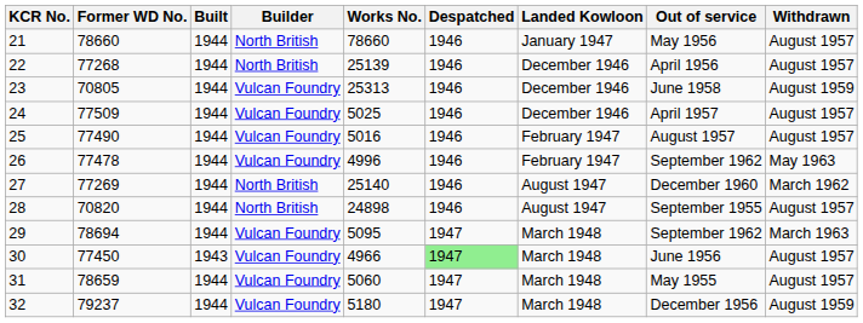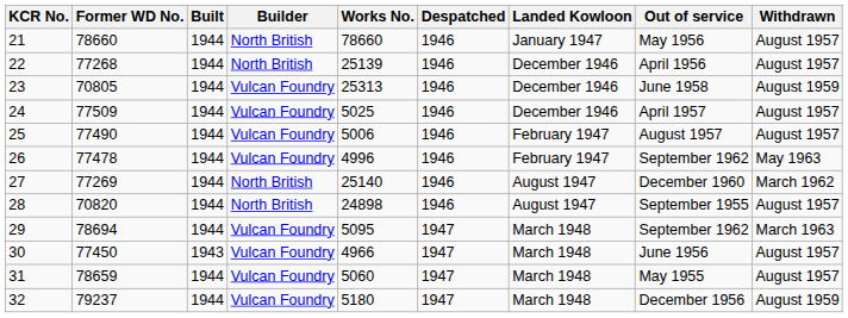25 | Works No.: 5016 -> 5006
30 | Despatched: lightgreen background -> no background
